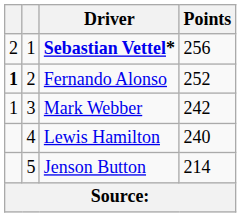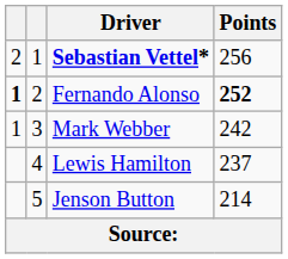Fernando Alonso | Points: normal -> bold
Lewis Hamilton | Points: 240 -> 237
